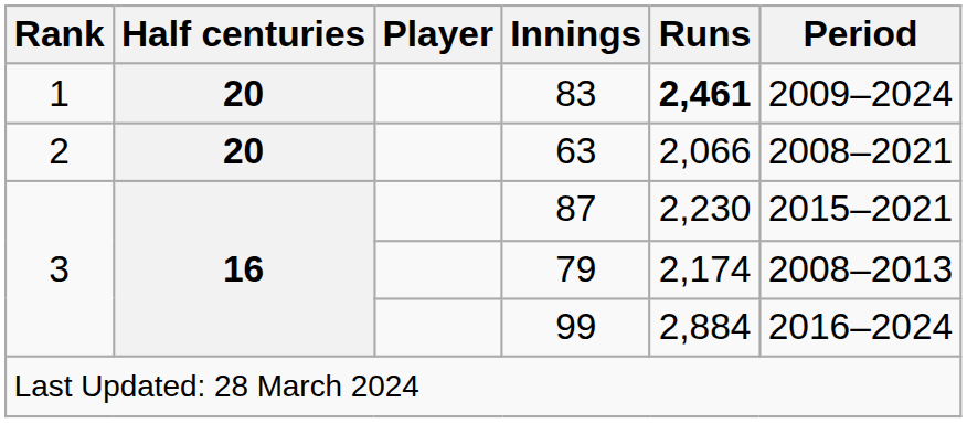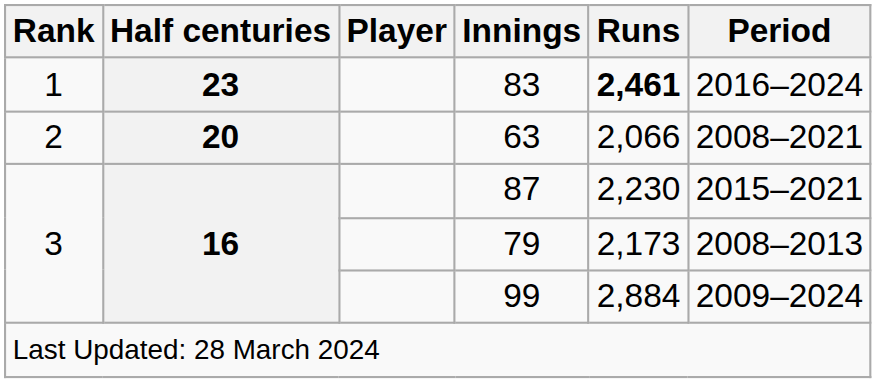83 | Half centuries: 20 -> 23
83 | Period: 2009–2024 -> 2016–2024
79 | Runs: 2,174 -> 2,173
99 | Period: 2016–2024 -> 2009–2024
